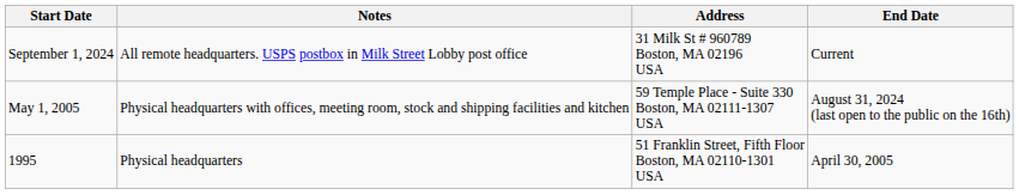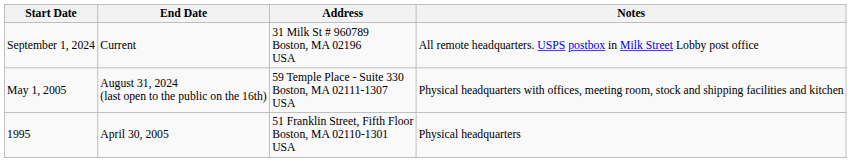columns swapped: End Date <-> Notes
